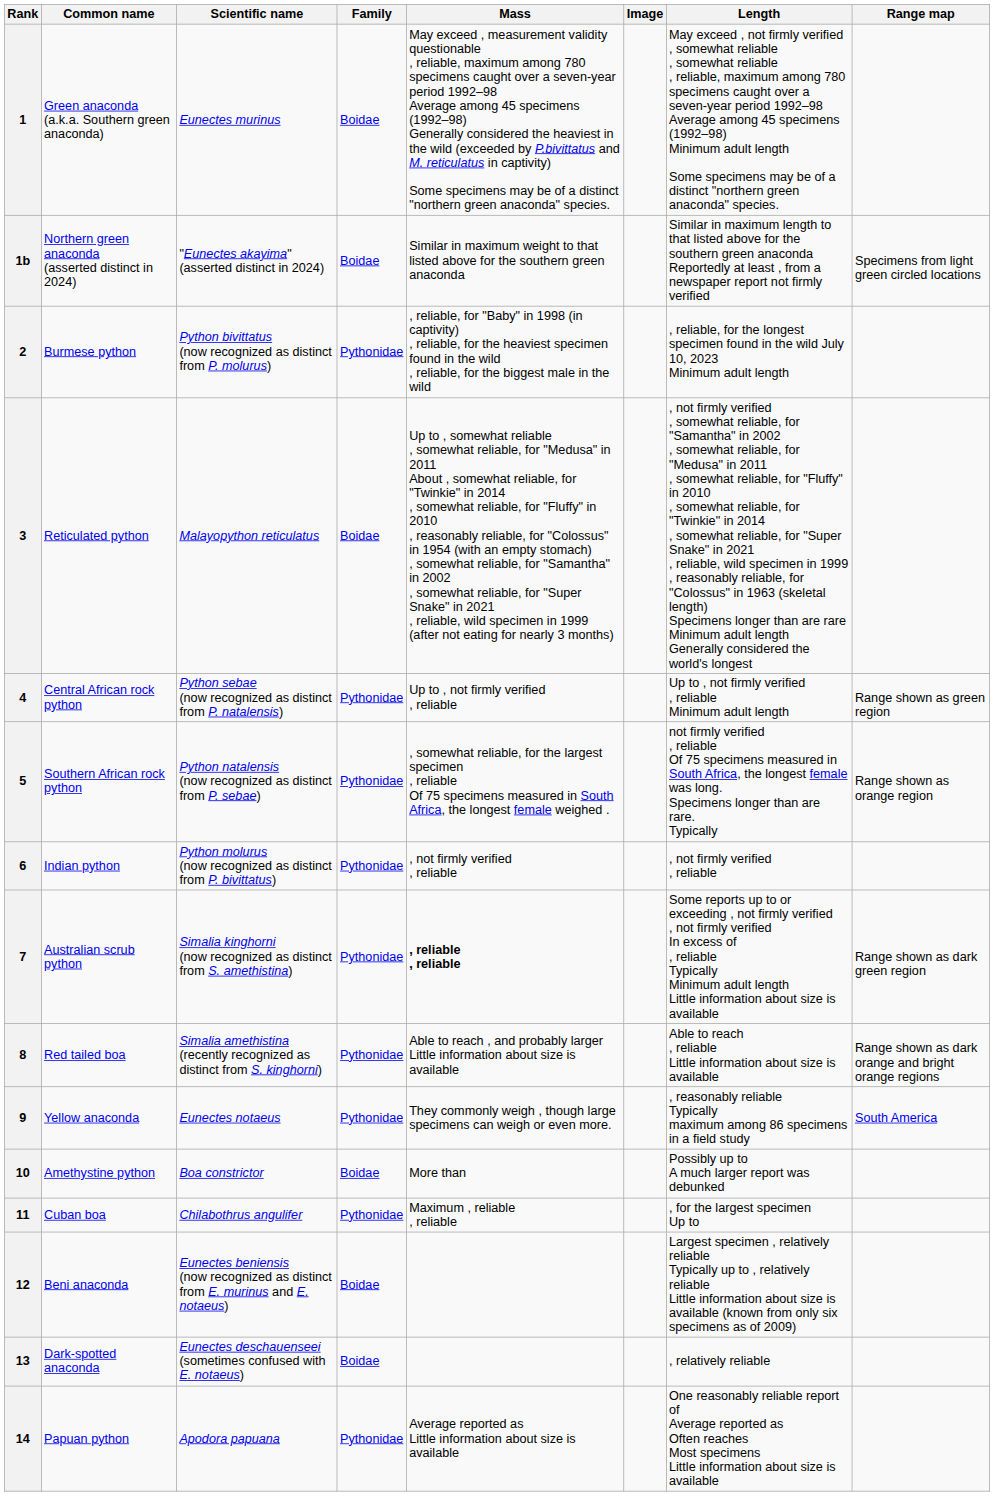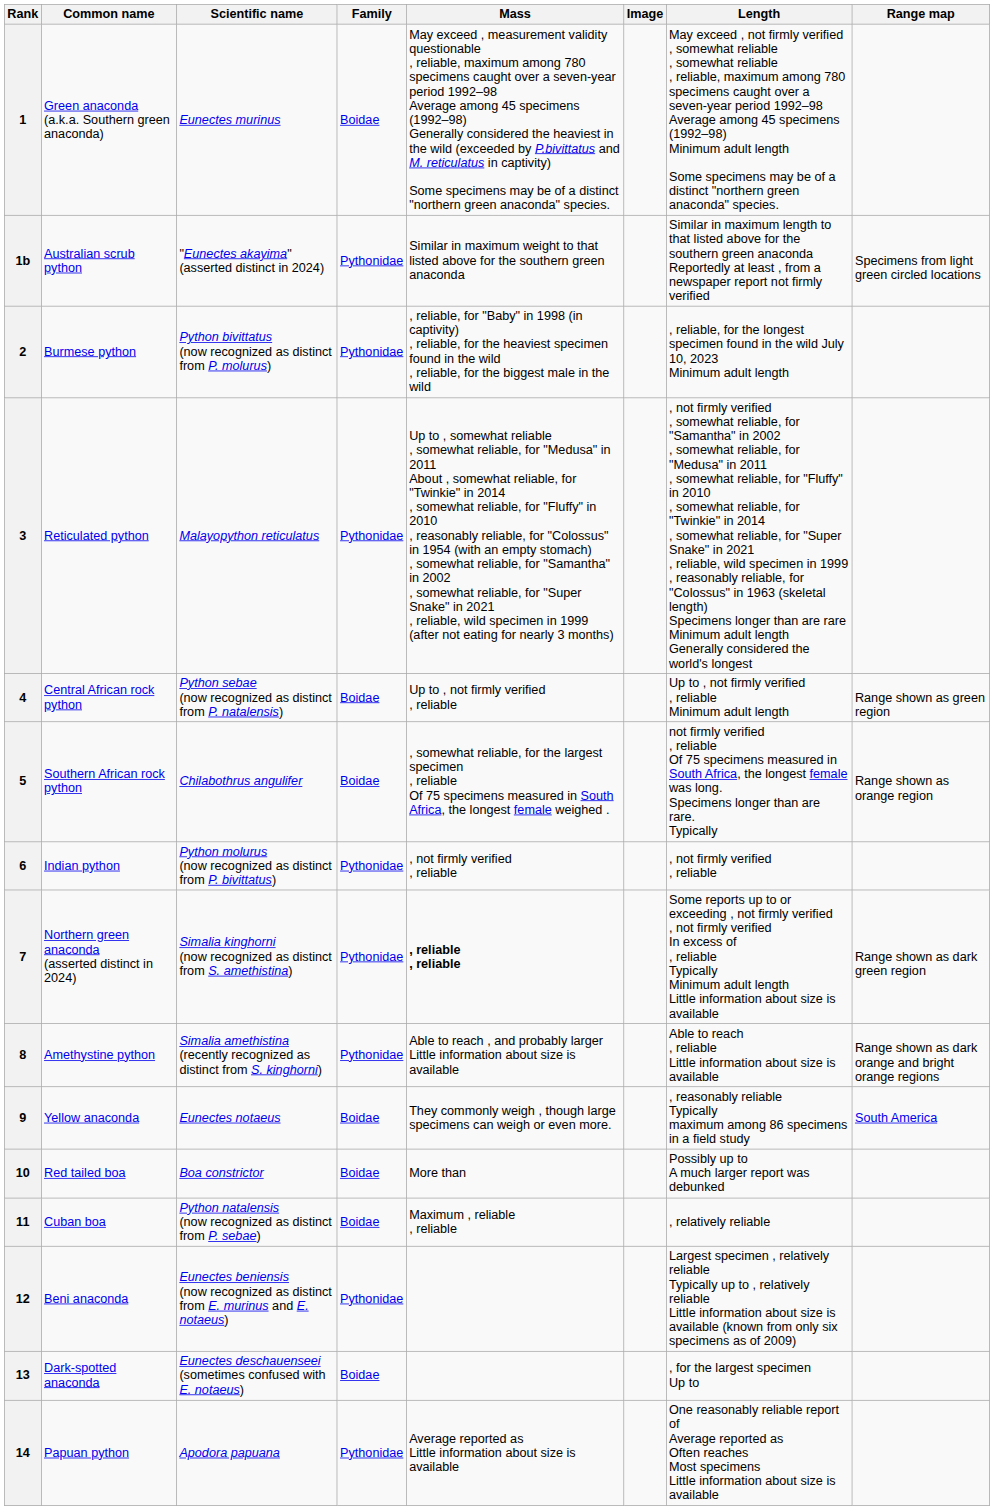1b | Common name: Northern green anaconda (asserted distinct in 2024) -> Australian scrub python
1b | Family: Boidae -> Pythonidae
3 | Family: Boidae -> Pythonidae
4 | Family: Pythonidae -> Boidae
5 | Scientific name: Python natalensis (now recognized as distinct from P. sebae) -> Chilabothrus angulifer
5 | Family: Pythonidae -> Boidae
7 | Common name: Australian scrub python -> Northern green anaconda (asserted distinct in 2024)
8 | Common name: Red tailed boa -> Amethystine python
9 | Family: Pythonidae -> Boidae
10 | Common name: Amethystine python -> Red tailed boa
11 | Scientific name: Chilabothrus angulifer -> Python natalensis (now recognized as distinct from P. sebae)
11 | Family: Pythonidae -> Boidae
11 | Length: , for the largest specimen Up to -> , relatively reliable
12 | Family: Boidae -> Pythonidae
13 | Length: , relatively reliable -> , for the largest specimen Up to
